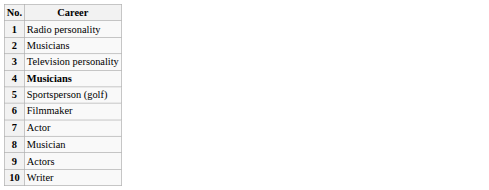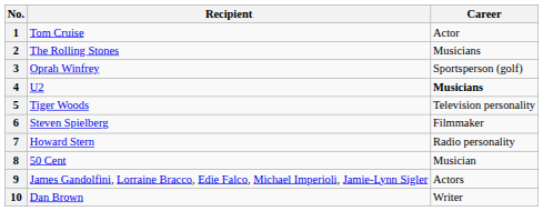+ column: Recipient | Tom Cruise | The Rolling Stones | Oprah Winfrey | U2 | Tiger Woods | Steven Spielberg | Howard Stern | 50 Cent | James Gandolfini, Lorraine Bracco, Edie Falco, Michael Imperioli, Jamie-Lynn Sigler | Dan Brown
1 | Career: Radio personality -> Actor
3 | Career: Television personality -> Sportsperson (golf)
5 | Career: Sportsperson (golf) -> Television personality
7 | Career: Actor -> Radio personality
